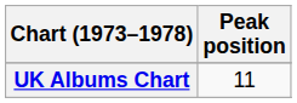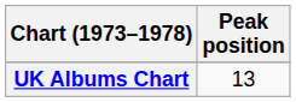UK Albums Chart | Peak position: 11 -> 13
